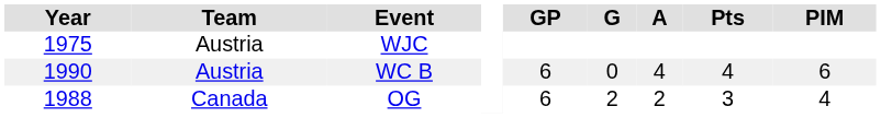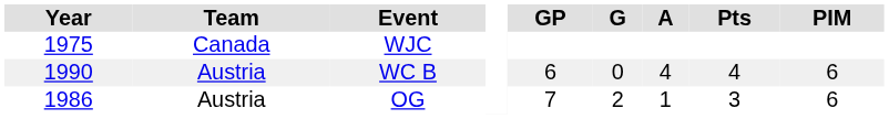WJC | Team: Austria -> Canada
OG | Year: 1988 -> 1986
OG | Team: Canada -> Austria
OG | GP: 6 -> 7
OG | A: 2 -> 1
OG | PIM: 4 -> 6
